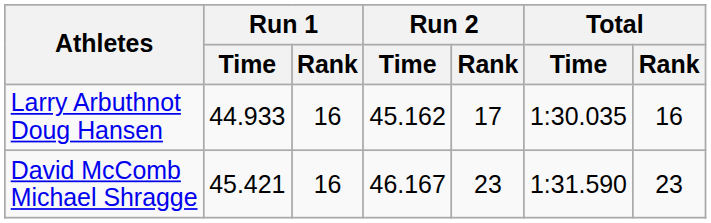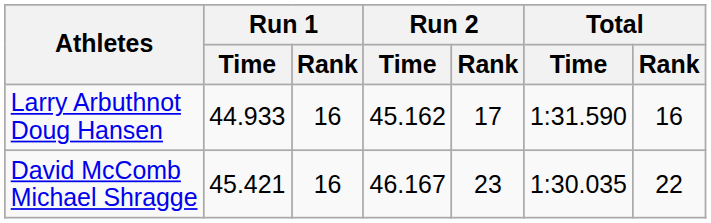Larry Arbuthnot Doug Hansen | Total / Time: 1:30.035 -> 1:31.590
David McComb Michael Shragge | Total / Time: 1:31.590 -> 1:30.035
David McComb Michael Shragge | Total / Rank: 23 -> 22
